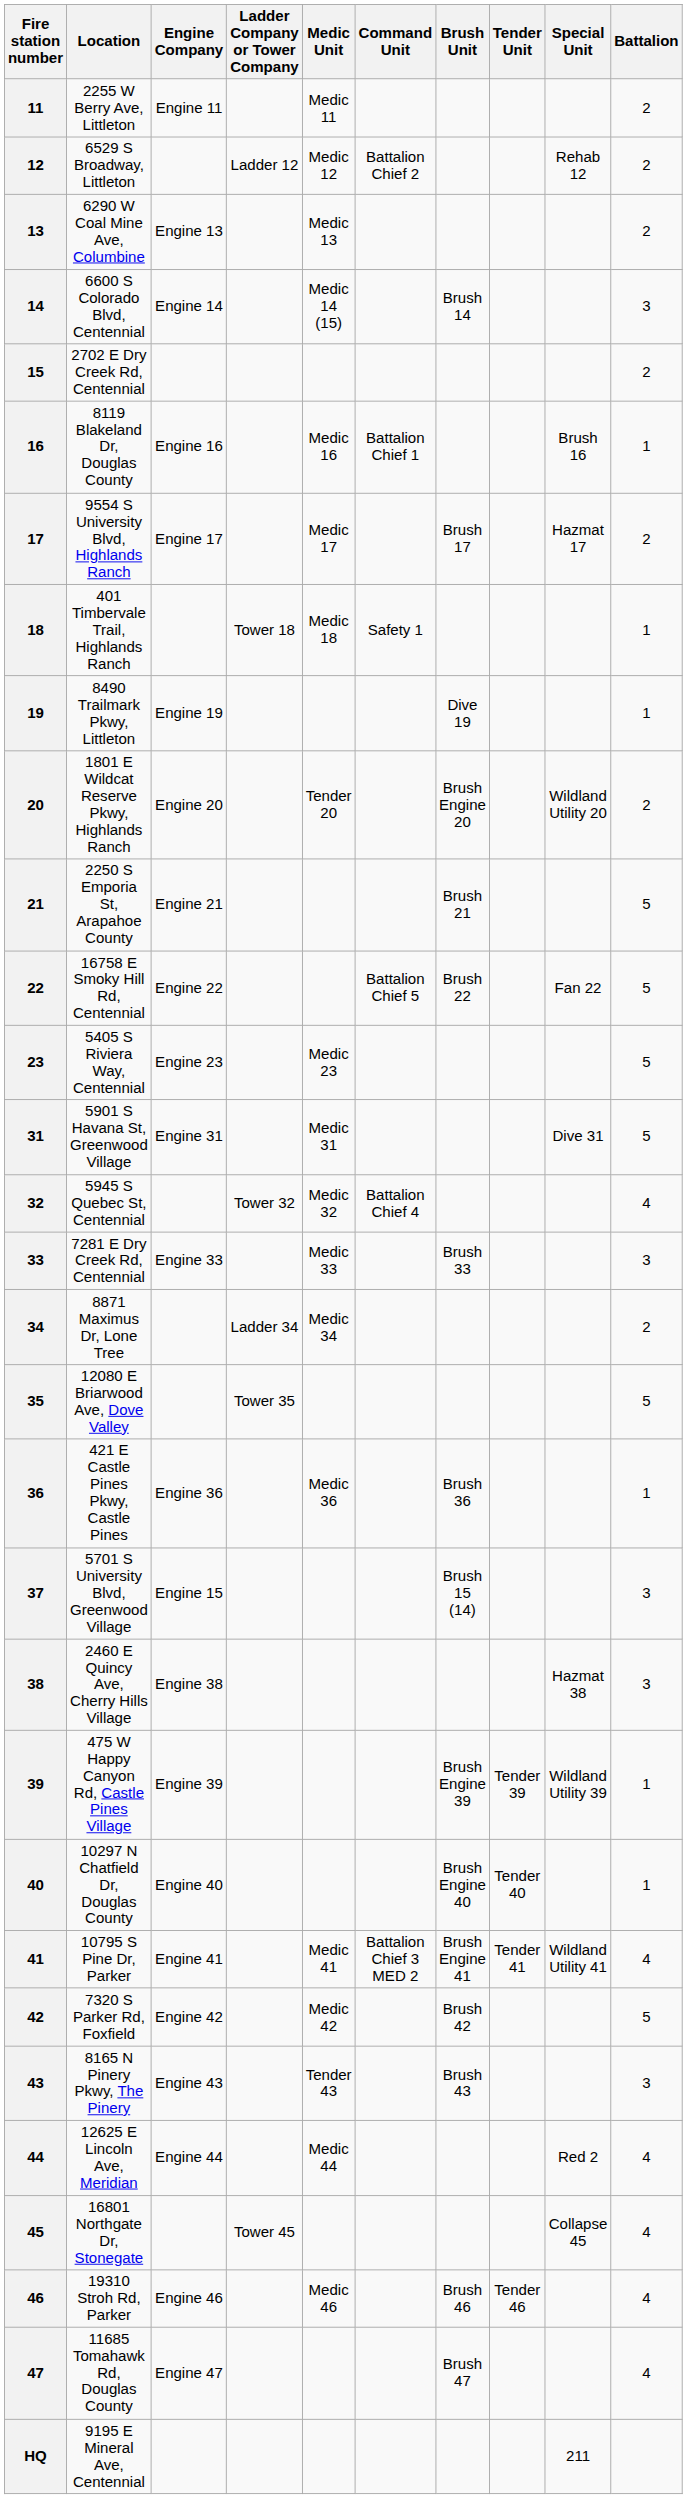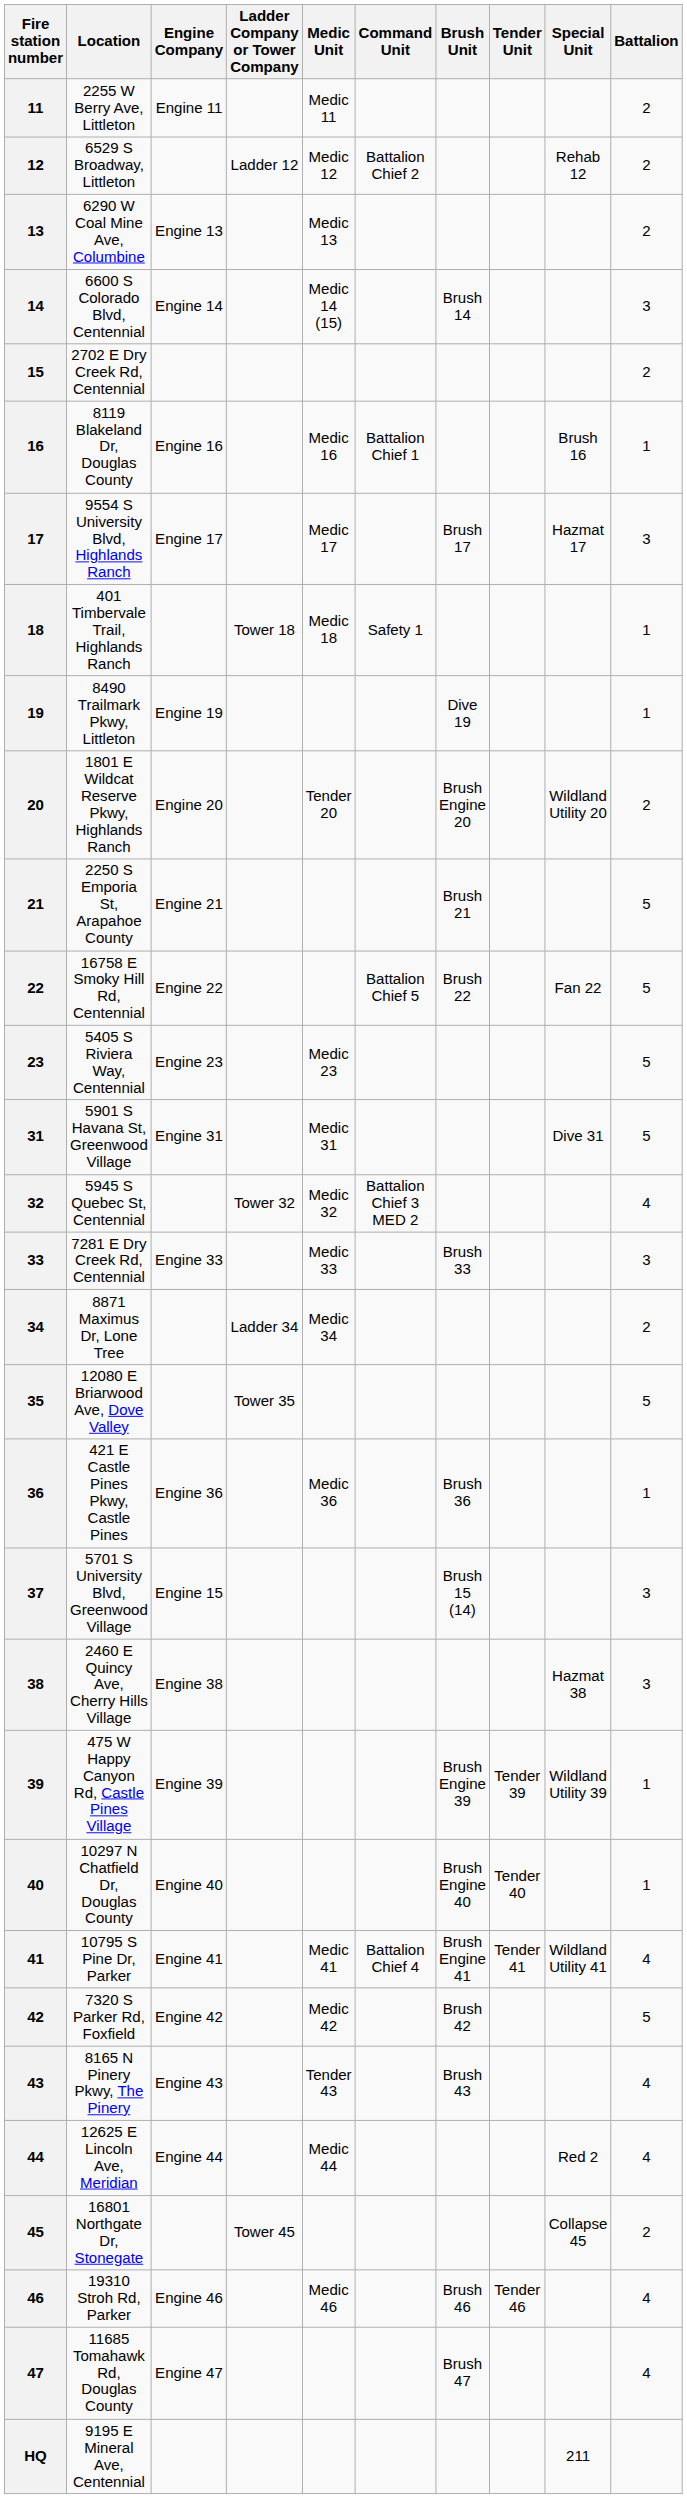17 | Battalion: 2 -> 3
32 | Command Unit: Battalion Chief 4 -> Battalion Chief 3 MED 2
41 | Command Unit: Battalion Chief 3 MED 2 -> Battalion Chief 4
43 | Battalion: 3 -> 4
45 | Battalion: 4 -> 2
